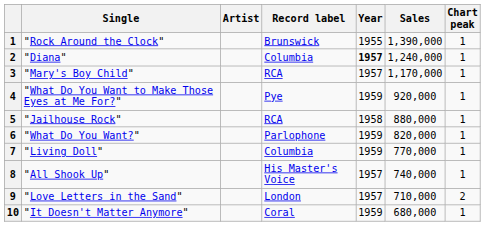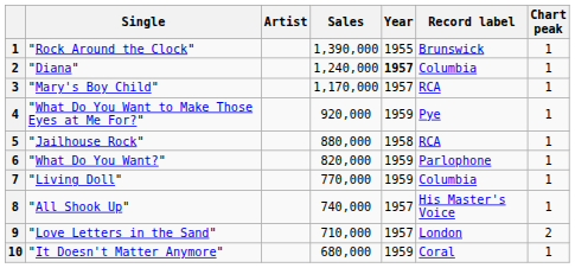columns swapped: Record label <-> Sales
